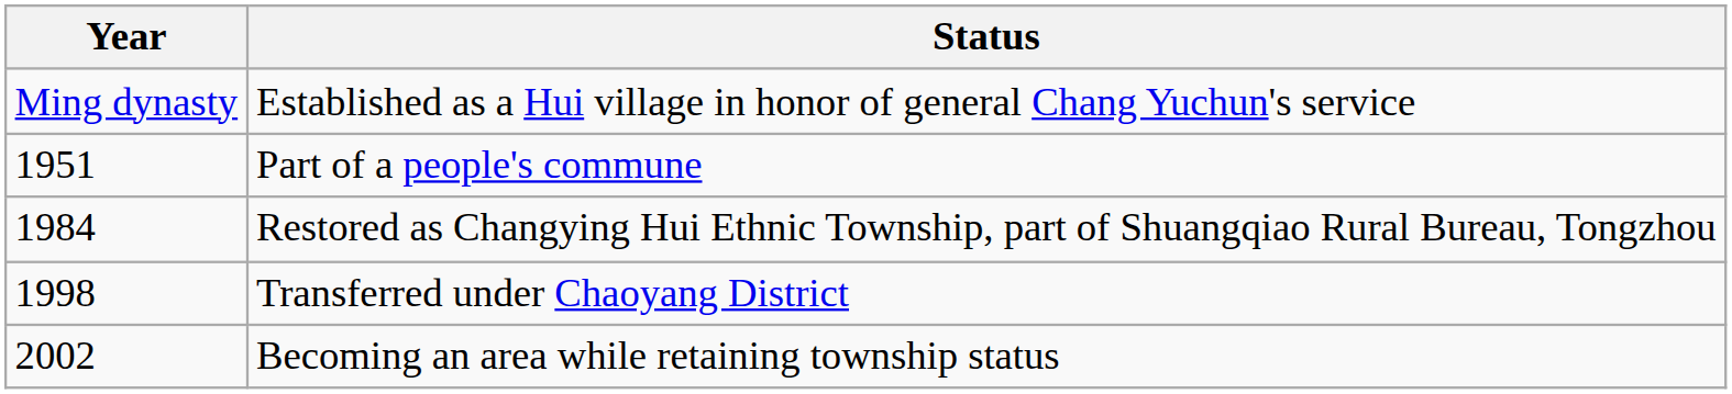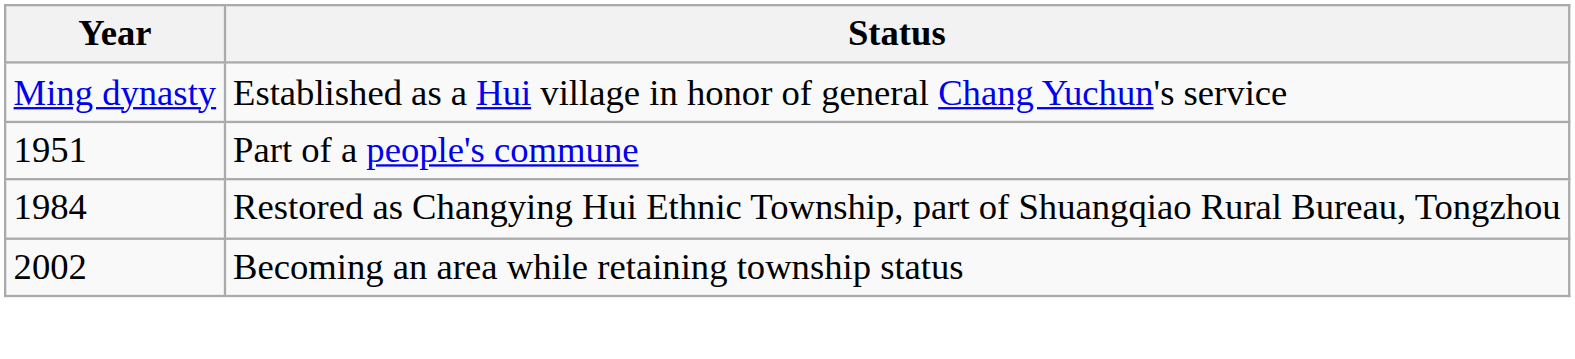- row: 1998 | Transferred under Chaoyang District
